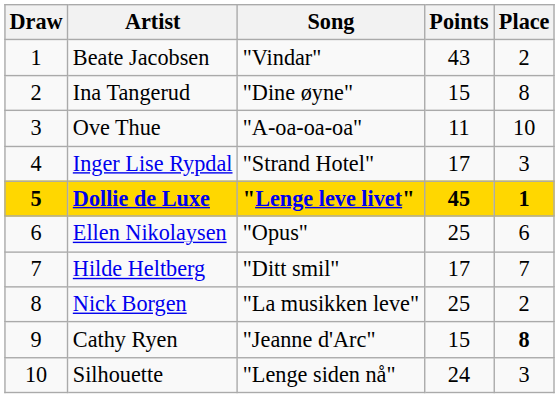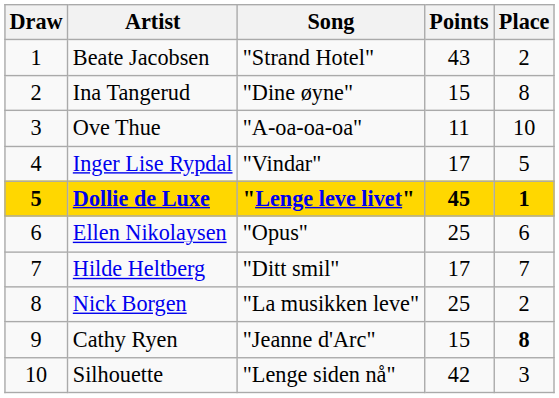Beate Jacobsen | Song: "Vindar" -> "Strand Hotel"
Inger Lise Rypdal | Song: "Strand Hotel" -> "Vindar"
Inger Lise Rypdal | Place: 3 -> 5
Silhouette | Points: 24 -> 42
